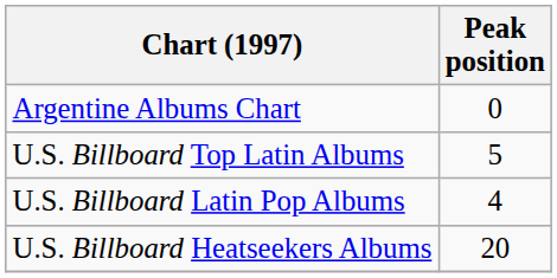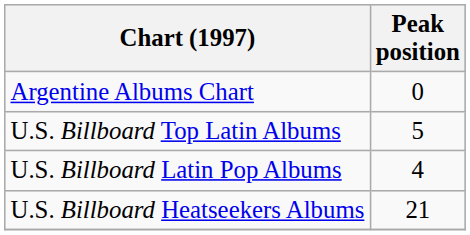U.S. Billboard Heatseekers Albums | Peak position: 20 -> 21
